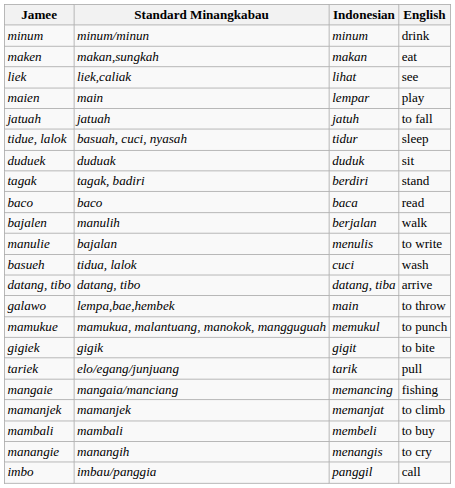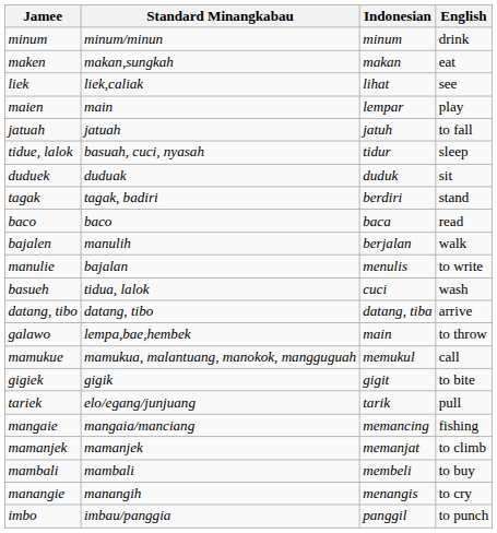mamukue | English: to punch -> call
imbo | English: call -> to punch
